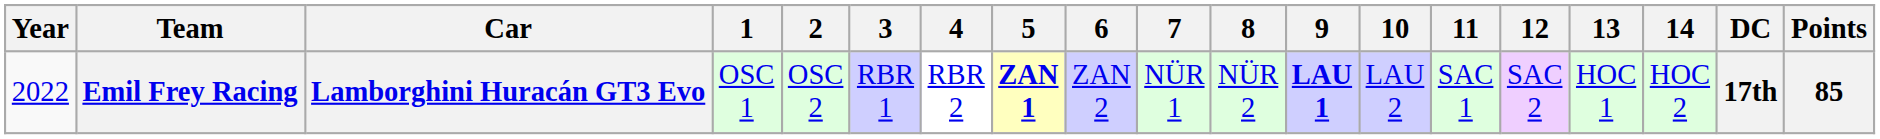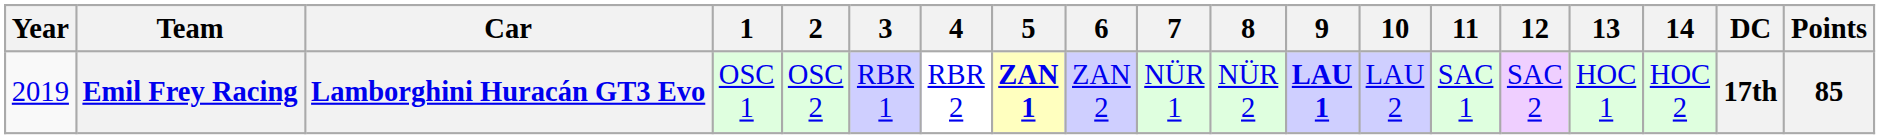Emil Frey Racing | Year: 2022 -> 2019
